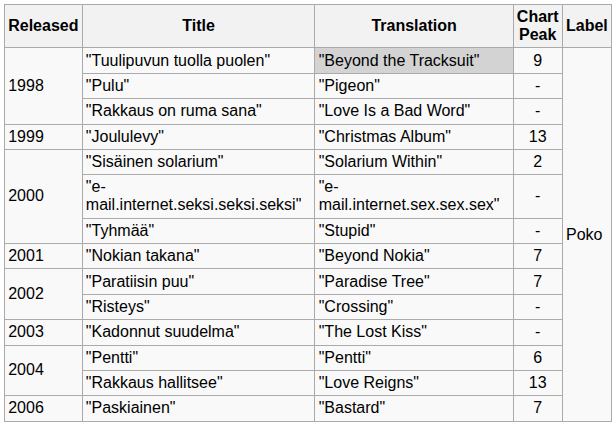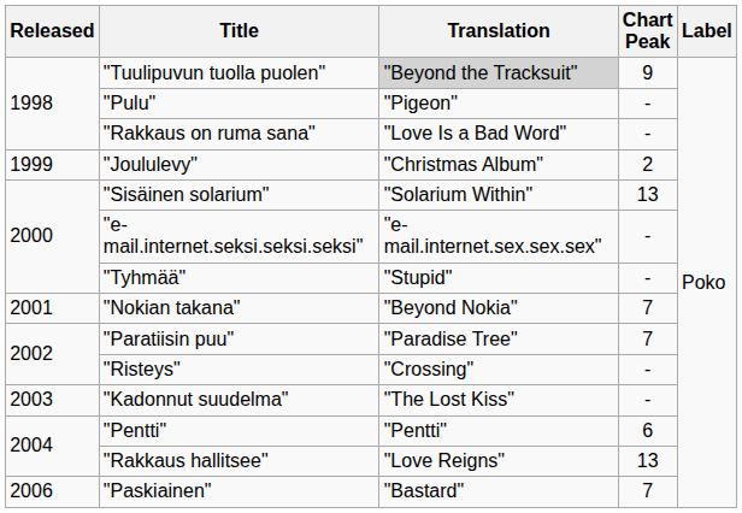"Joululevy" | Chart Peak: 13 -> 2
"Sisäinen solarium" | Chart Peak: 2 -> 13
